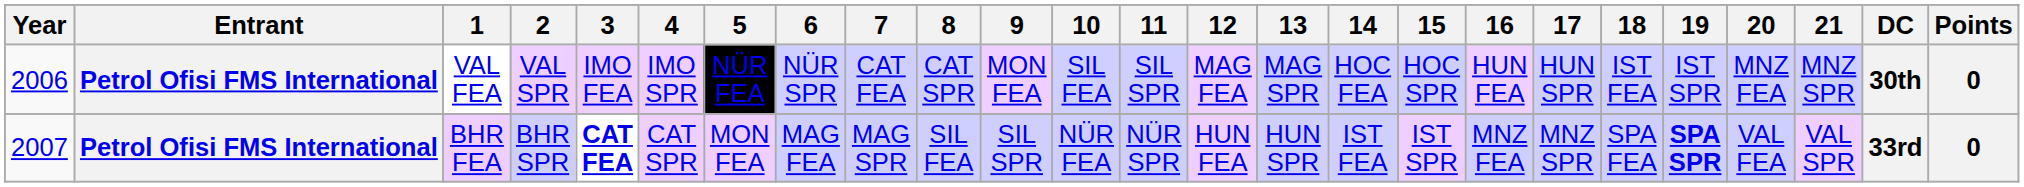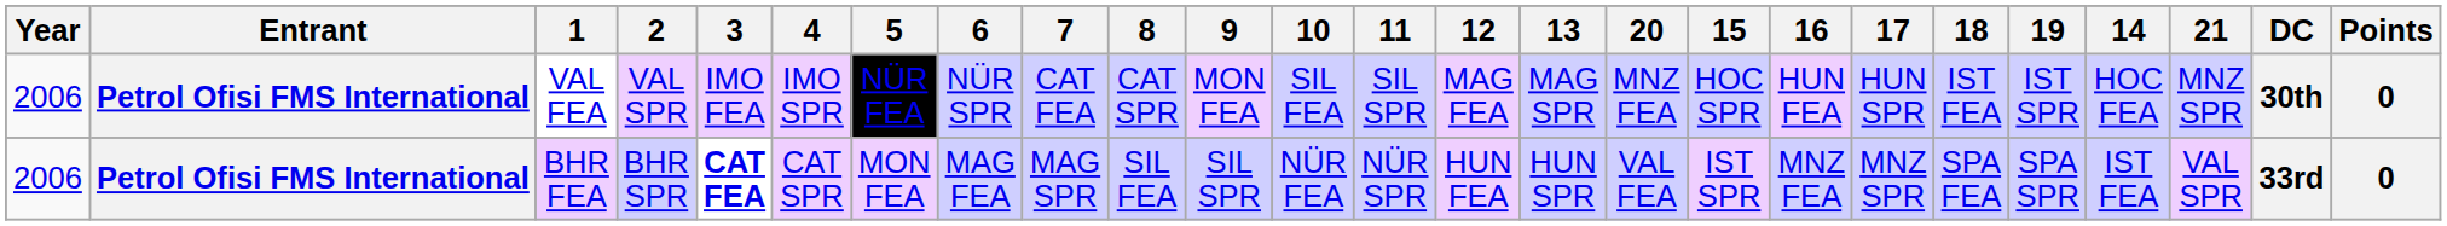columns swapped: 14 <-> 20
BHR FEA | Year: 2007 -> 2006
BHR FEA | 19: bold -> normal
